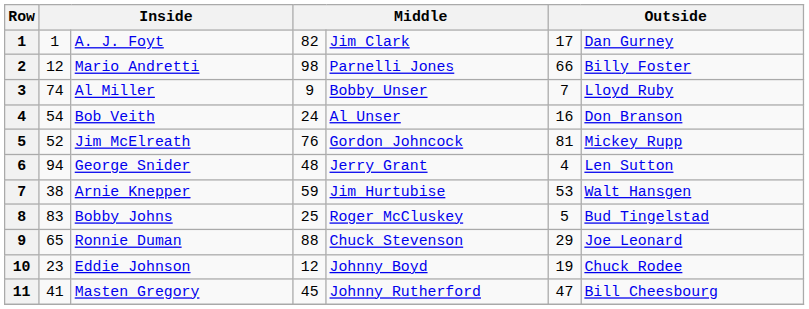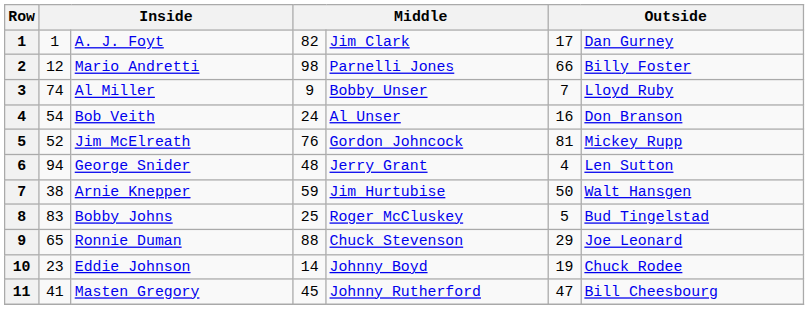Arnie Knepper | column 6: 53 -> 50
Eddie Johnson | column 4: 12 -> 14
